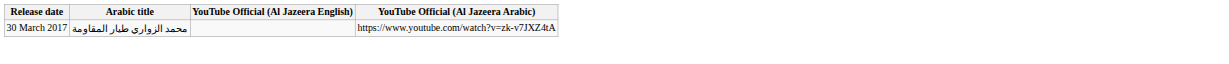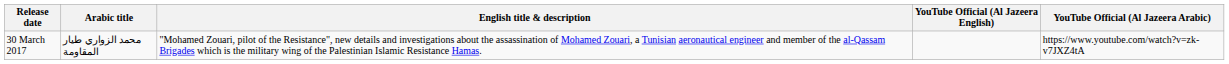+ column: English title & description | "Mohamed Zouari, pilot of the Resistance", new details and investigations about the assassination of Mohamed Zouari, a Tunisian aeronautical engineer and member of the al-Qassam Brigades which is the military wing of the Palestinian Islamic Resistance Hamas.
